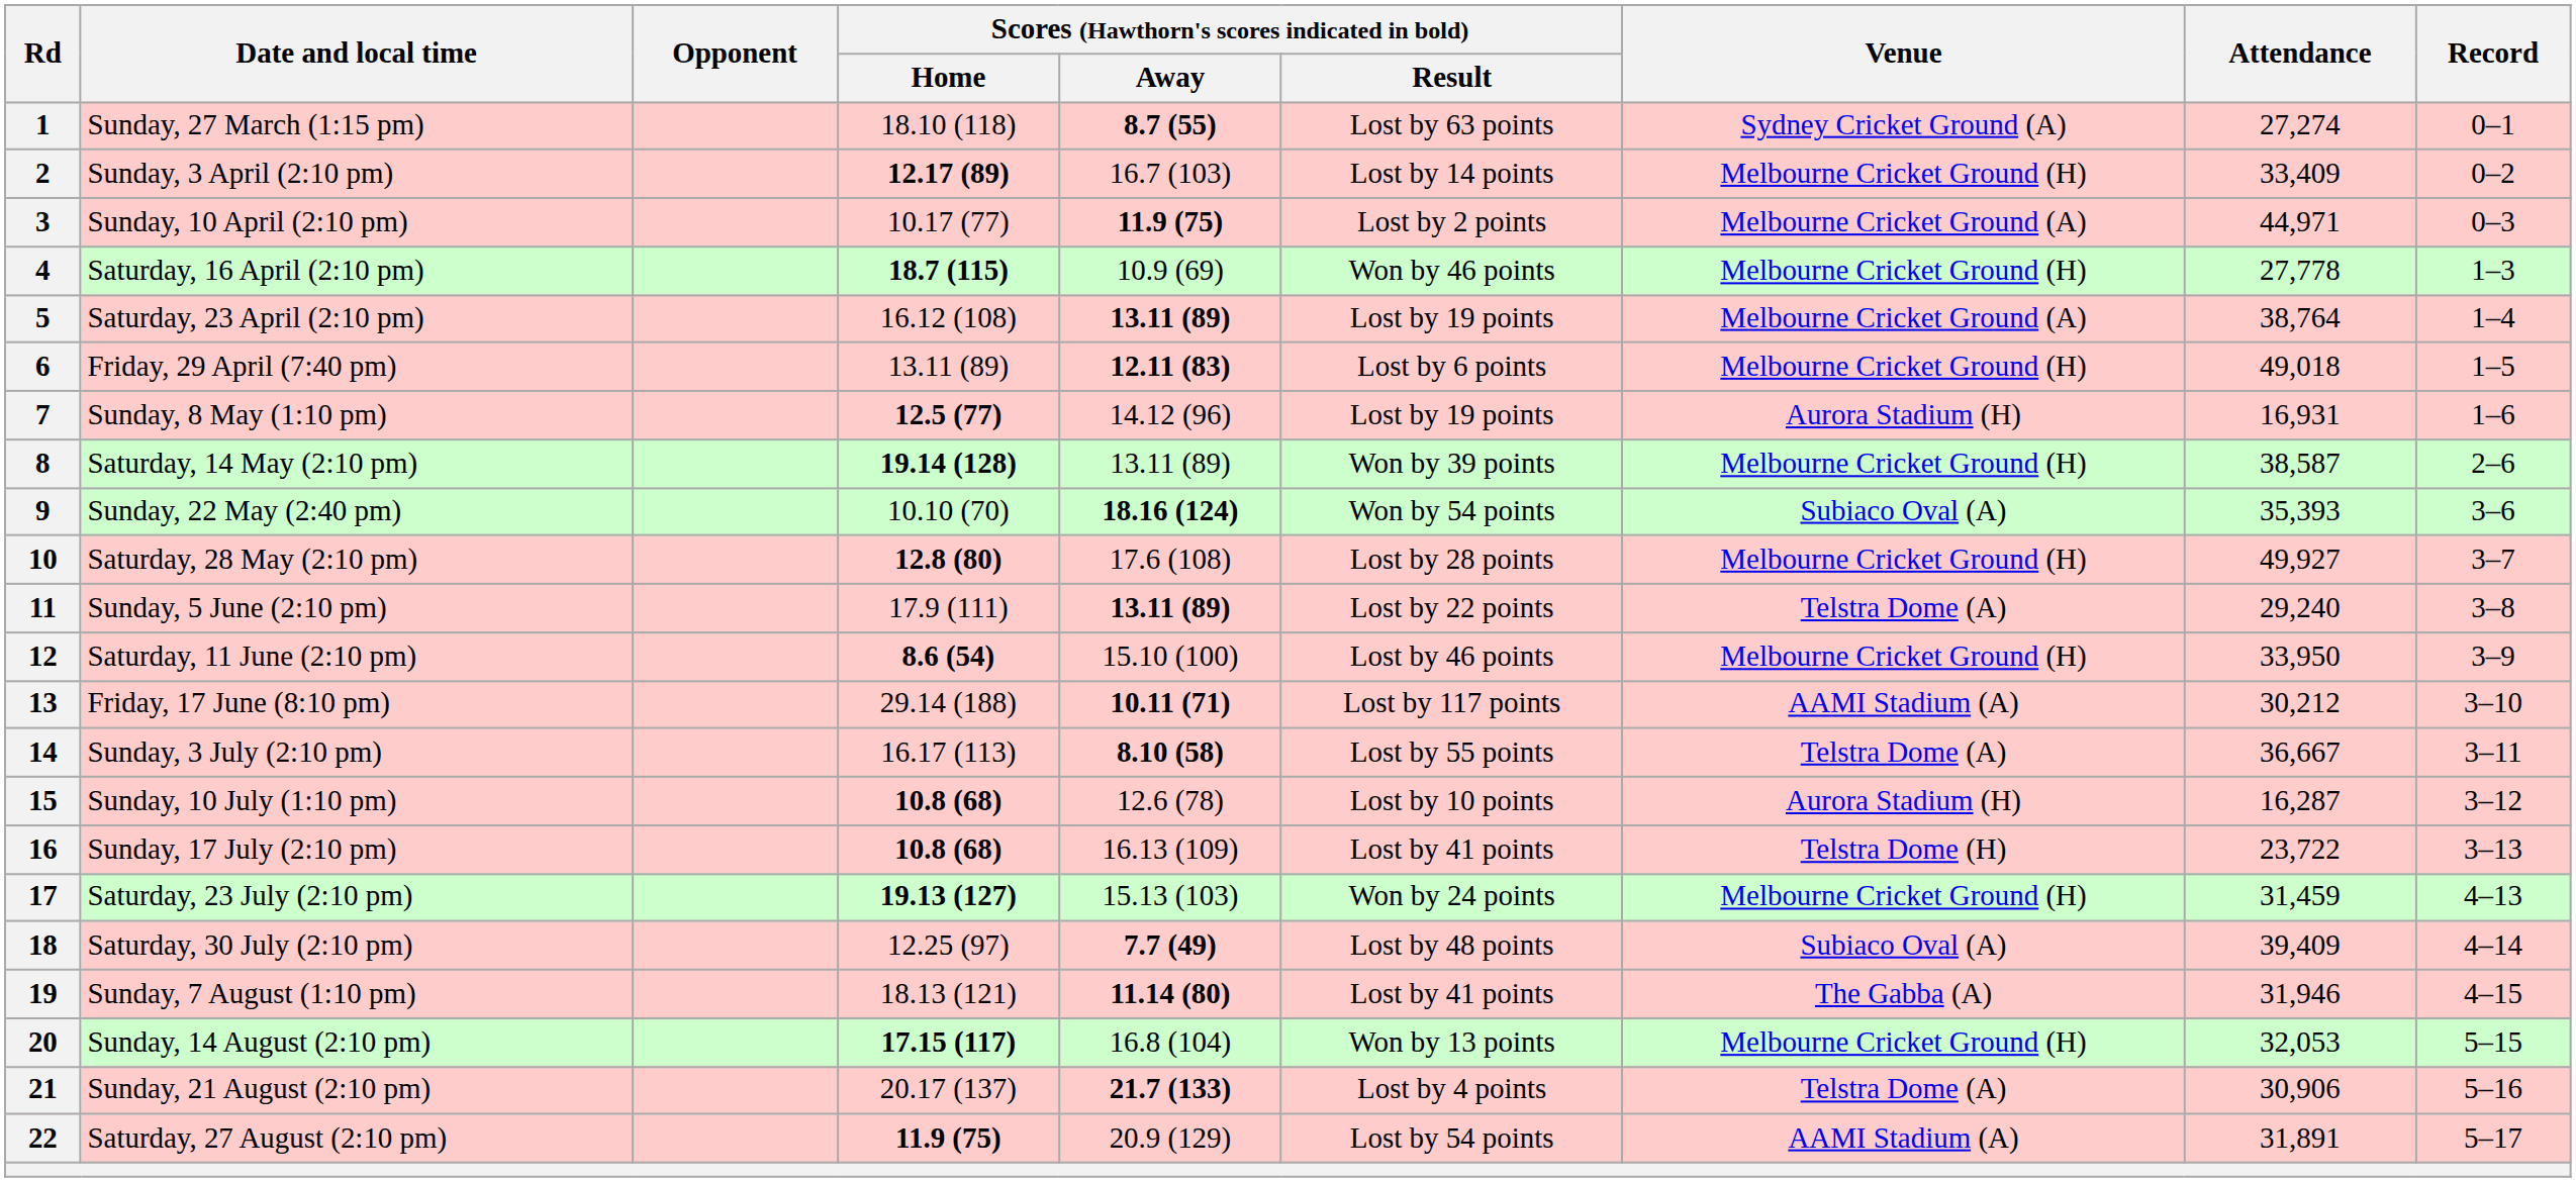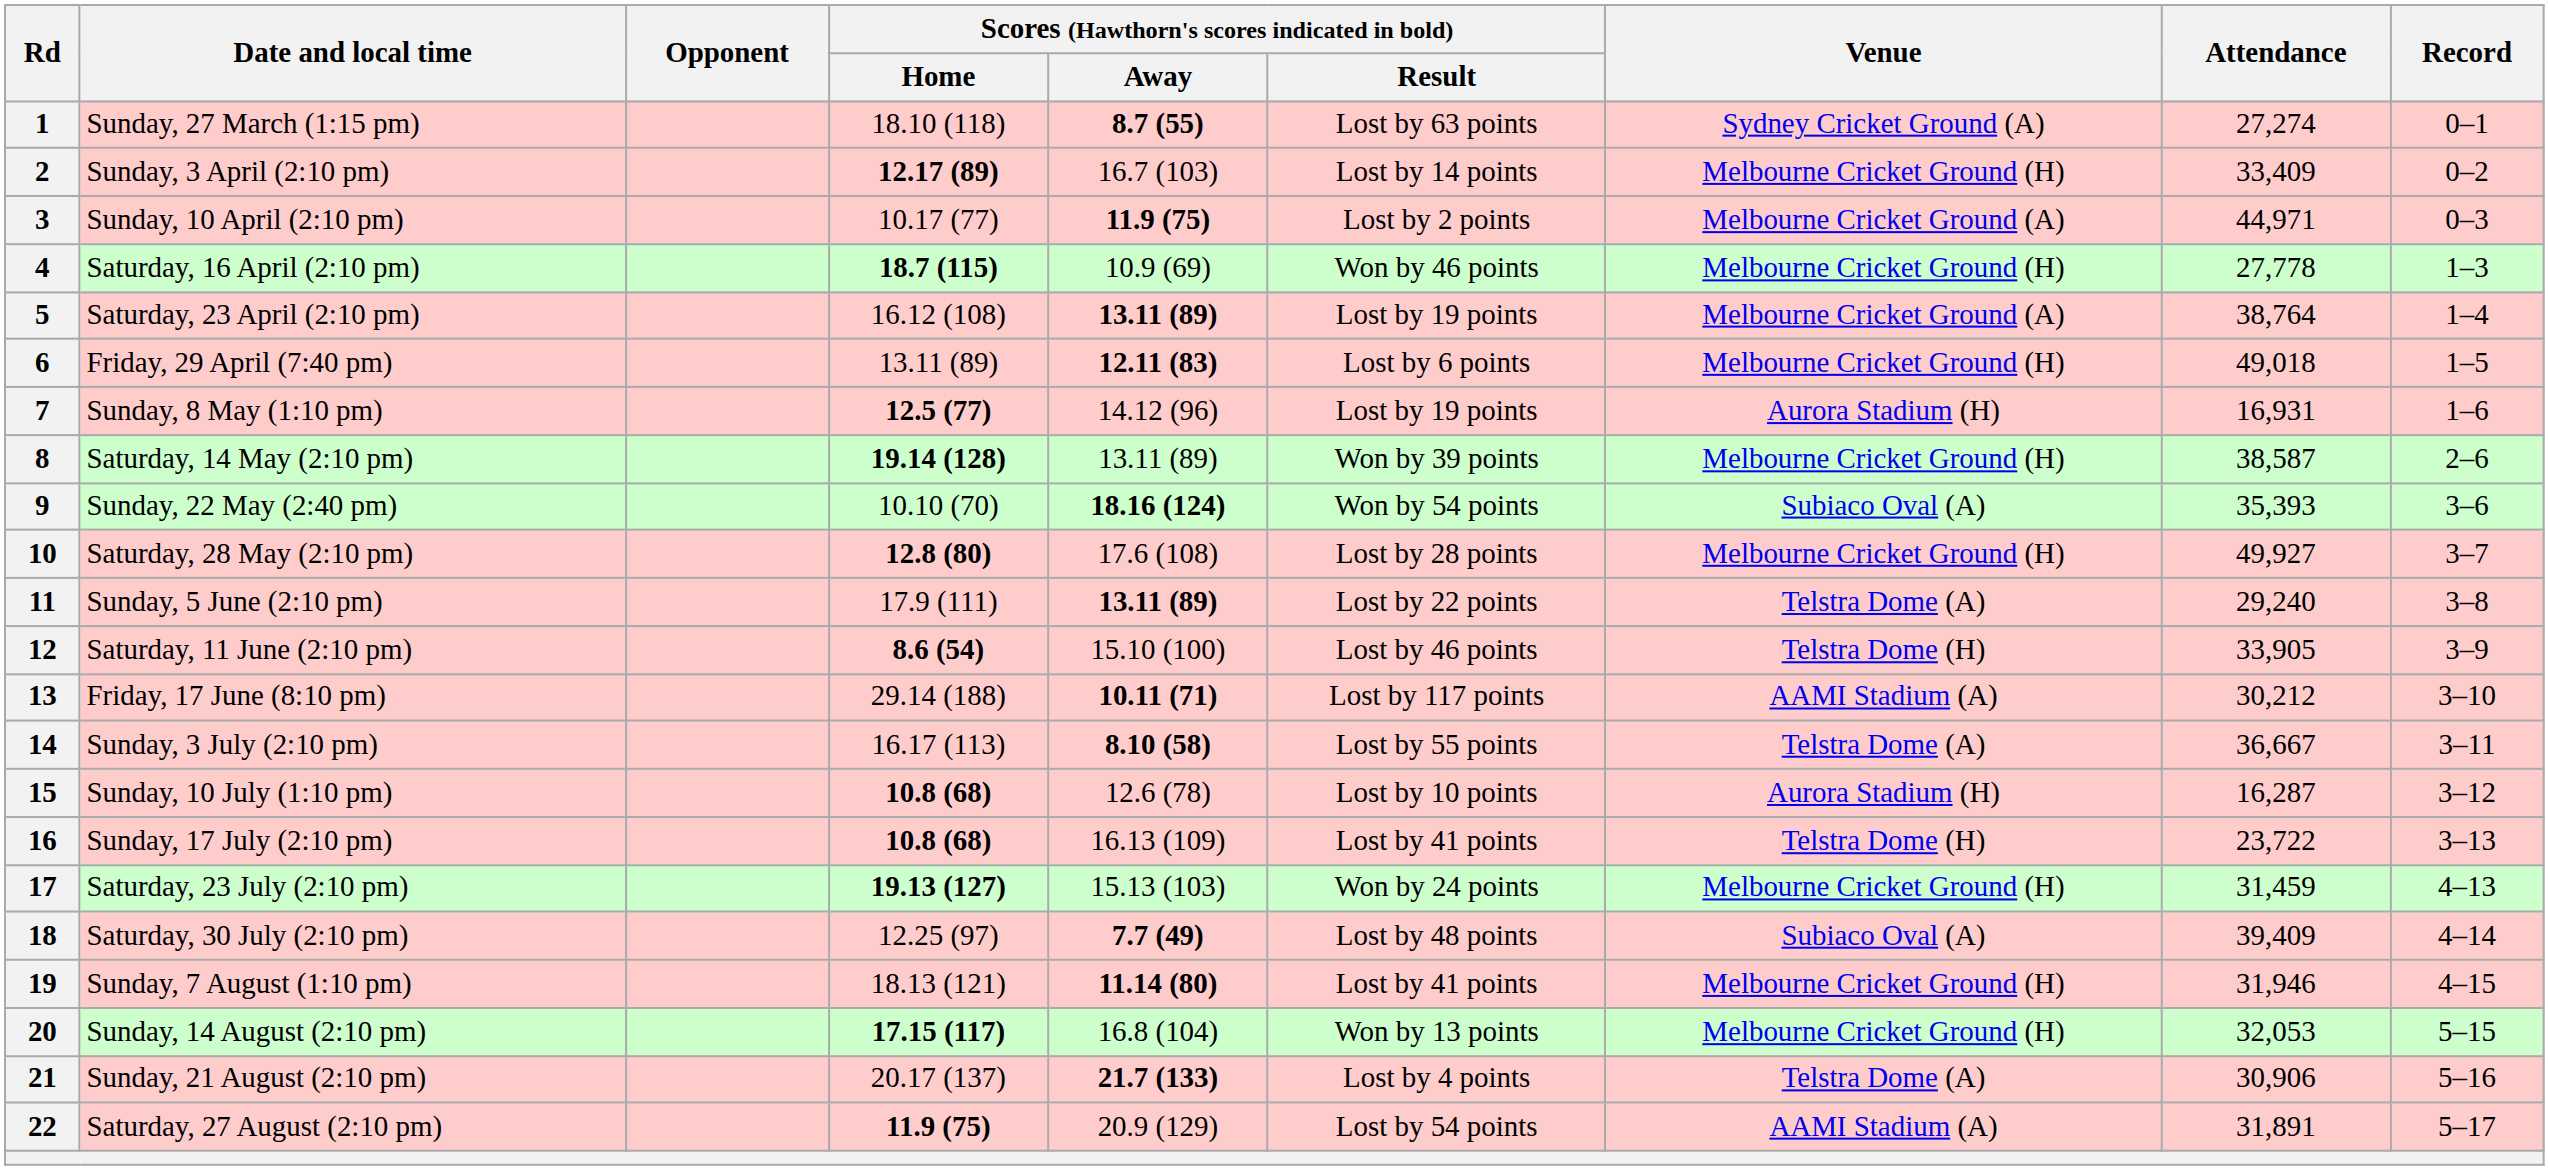12 | Venue: Melbourne Cricket Ground (H) -> Telstra Dome (H)
12 | Attendance: 33,950 -> 33,905
19 | Venue: The Gabba (A) -> Melbourne Cricket Ground (H)
